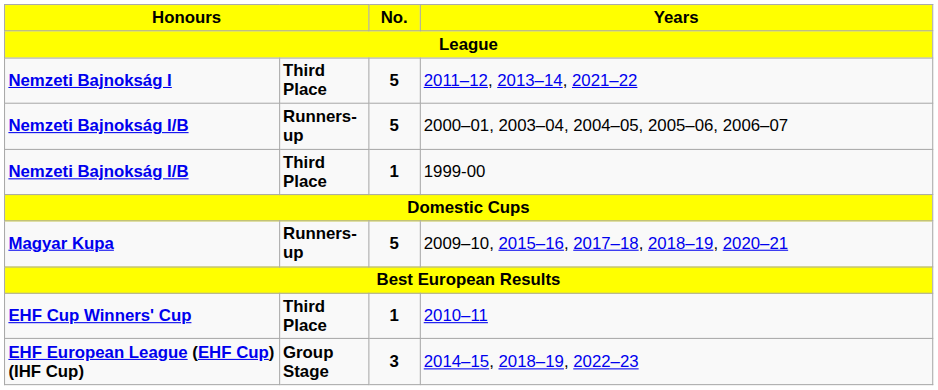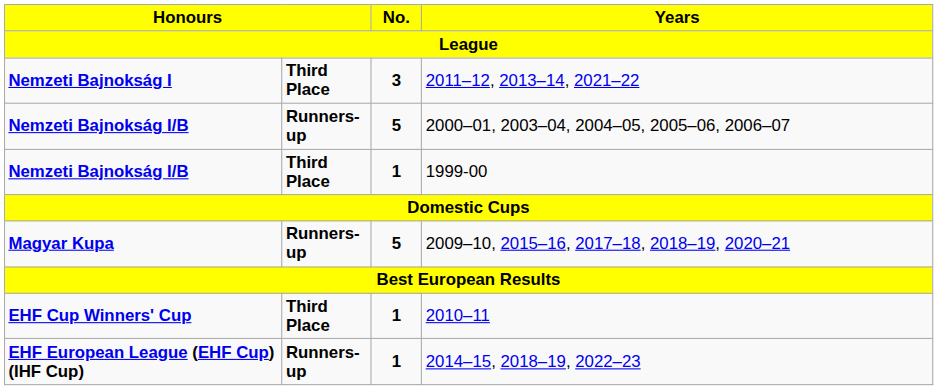2011–12, 2013–14, 2021–22 | No.: 5 -> 3
2014–15, 2018–19, 2022–23 | column 2: Group Stage -> Runners-up
2014–15, 2018–19, 2022–23 | No.: 3 -> 1
